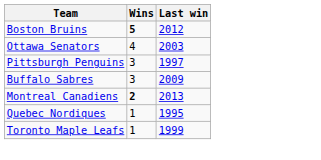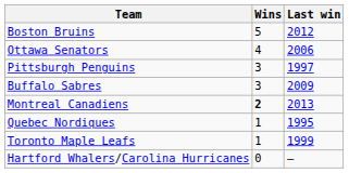Boston Bruins | Wins: bold -> normal
Ottawa Senators | Last win: 2003 -> 2006
+ row: Hartford Whalers/Carolina Hurricanes | 0 | —
